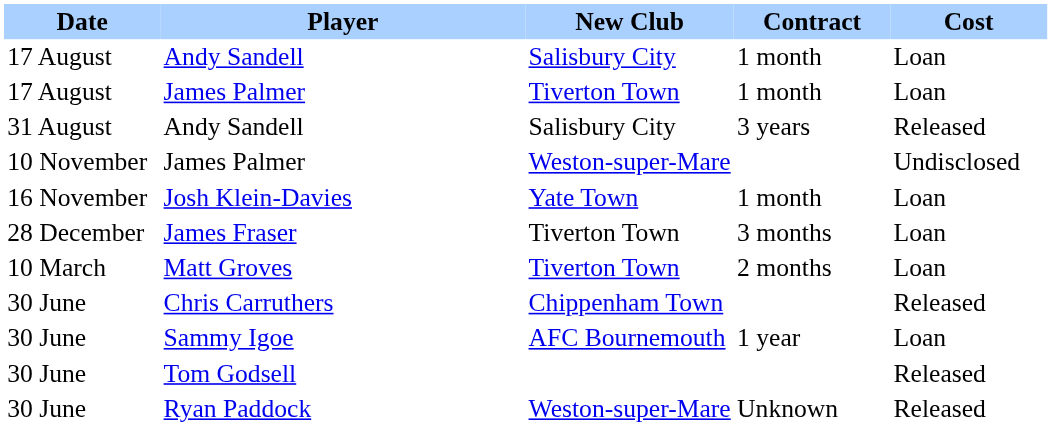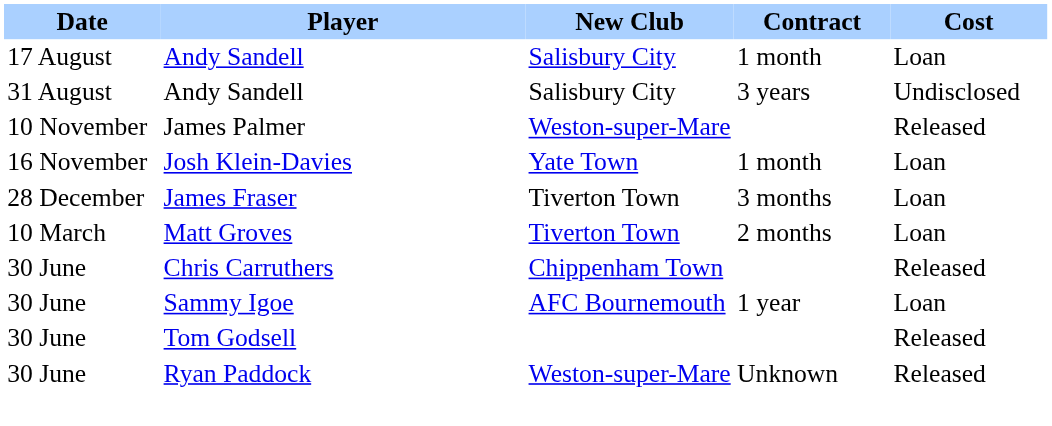- row: 17 August | James Palmer | Tiverton Town | 1 month | Loan
31 August / Andy Sandell | Cost: Released -> Undisclosed
10 November / James Palmer | Cost: Undisclosed -> Released
